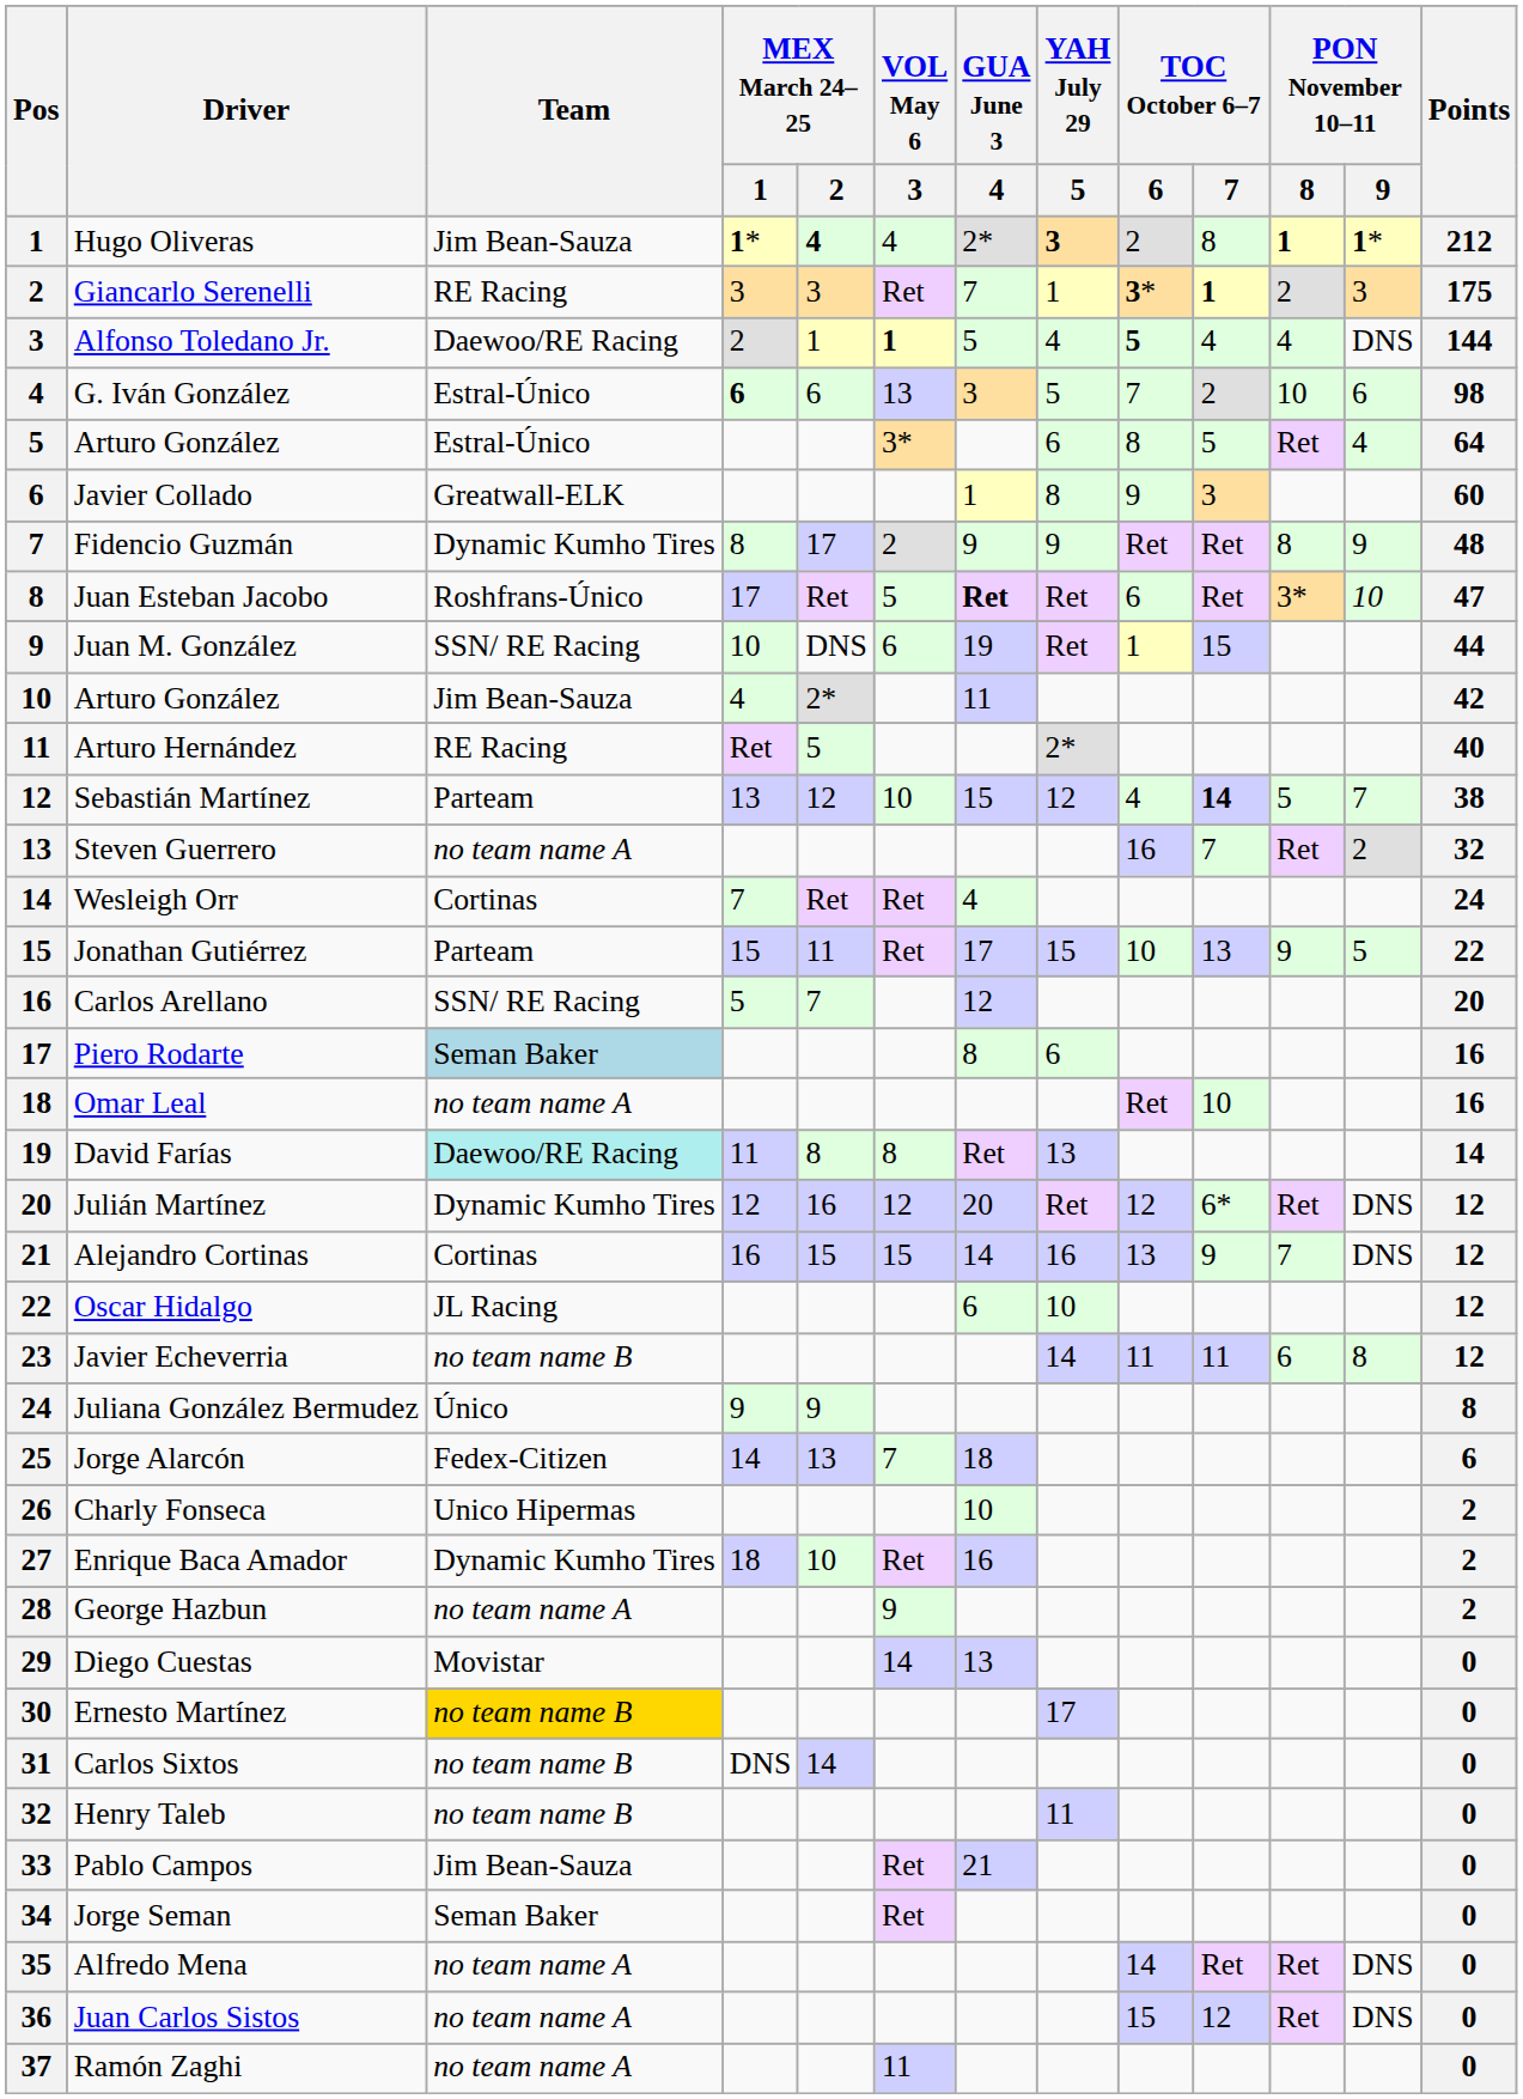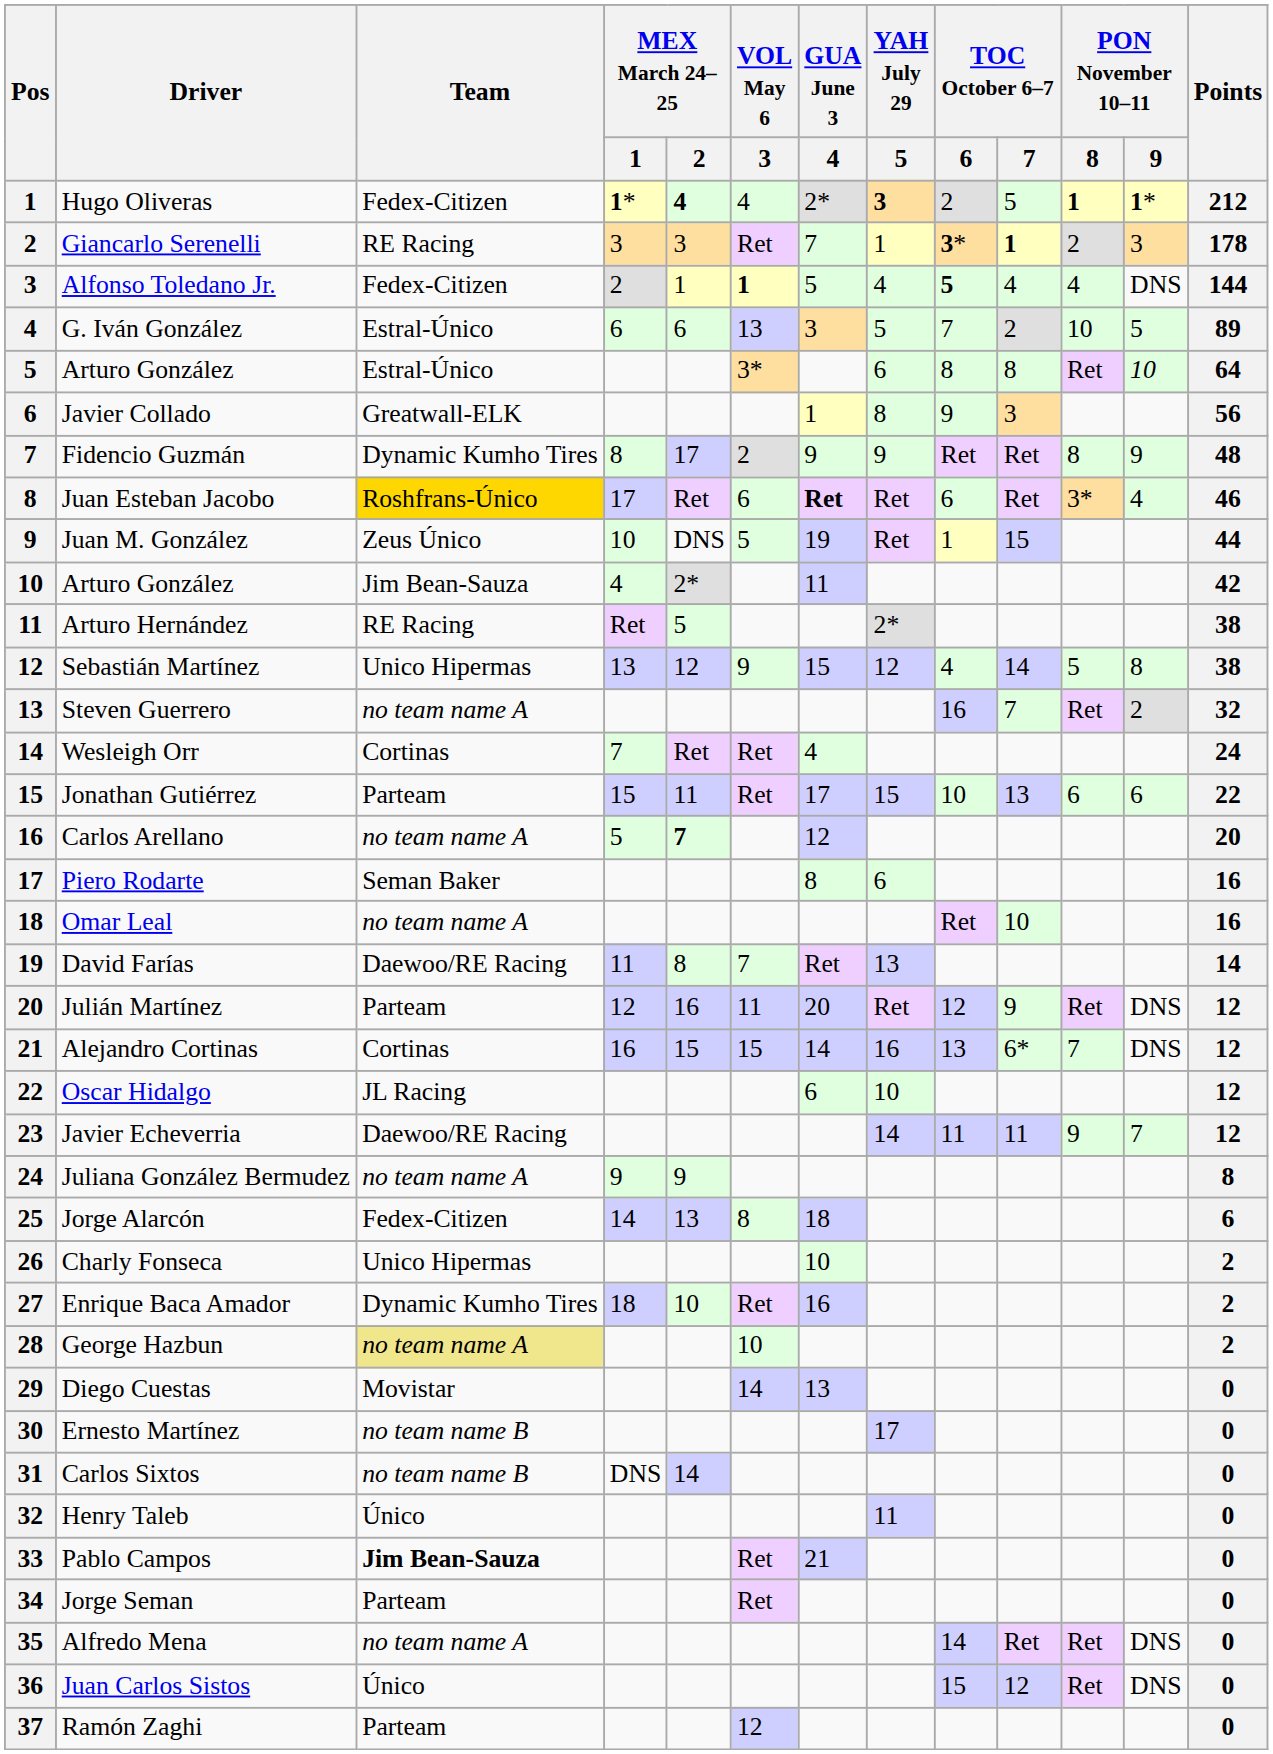Hugo Oliveras | Team: Jim Bean-Sauza -> Fedex-Citizen
Hugo Oliveras | TOC October 6–7 / 7: 8 -> 5
Giancarlo Serenelli | Points: 175 -> 178
Alfonso Toledano Jr. | Team: Daewoo/RE Racing -> Fedex-Citizen
G. Iván González | MEX March 24–25 / 1: bold -> normal
G. Iván González | PON November 10–11 / 9: 6 -> 5
G. Iván González | Points: 98 -> 89
5 / Arturo González | TOC October 6–7 / 7: 5 -> 8
5 / Arturo González | PON November 10–11 / 9: 4 -> 10
Javier Collado | Points: 60 -> 56
Juan Esteban Jacobo | Team: no background -> gold background
Juan Esteban Jacobo | VOL May 6 / 3: 5 -> 6
Juan Esteban Jacobo | PON November 10–11 / 9: 10 -> 4
Juan Esteban Jacobo | Points: 47 -> 46
Juan M. González | Team: SSN/ RE Racing -> Zeus Único
Juan M. González | VOL May 6 / 3: 6 -> 5
Arturo Hernández | Points: 40 -> 38
Sebastián Martínez | Team: Parteam -> Unico Hipermas
Sebastián Martínez | VOL May 6 / 3: 10 -> 9
Sebastián Martínez | TOC October 6–7 / 7: bold -> normal
Sebastián Martínez | PON November 10–11 / 9: 7 -> 8
Jonathan Gutiérrez | PON November 10–11 / 8: 9 -> 6
Jonathan Gutiérrez | PON November 10–11 / 9: 5 -> 6
Carlos Arellano | Team: SSN/ RE Racing -> no team name A
Carlos Arellano | MEX March 24–25 / 2: normal -> bold
Piero Rodarte | Team: lightblue background -> no background
David Farías | Team: paleturquoise background -> no background
David Farías | VOL May 6 / 3: 8 -> 7
Julián Martínez | Team: Dynamic Kumho Tires -> Parteam
Julián Martínez | VOL May 6 / 3: 12 -> 11
Julián Martínez | TOC October 6–7 / 7: 6* -> 9
Alejandro Cortinas | TOC October 6–7 / 7: 9 -> 6*
Javier Echeverria | Team: no team name B -> Daewoo/RE Racing
Javier Echeverria | PON November 10–11 / 8: 6 -> 9
Javier Echeverria | PON November 10–11 / 9: 8 -> 7
Juliana González Bermudez | Team: Único -> no team name A
Jorge Alarcón | VOL May 6 / 3: 7 -> 8
George Hazbun | Team: no background -> khaki background
George Hazbun | VOL May 6 / 3: 9 -> 10
Ernesto Martínez | Team: gold background -> no background
Henry Taleb | Team: no team name B -> Único
Pablo Campos | Team: normal -> bold
Jorge Seman | Team: Seman Baker -> Parteam
Juan Carlos Sistos | Team: no team name A -> Único
Ramón Zaghi | Team: no team name A -> Parteam
Ramón Zaghi | VOL May 6 / 3: 11 -> 12
